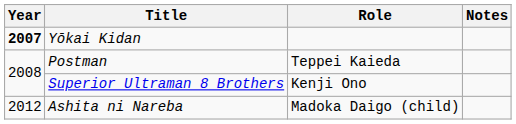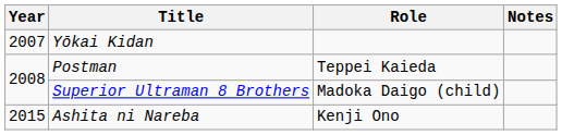Yōkai Kidan | Year: bold -> normal
Superior Ultraman 8 Brothers | Role: Kenji Ono -> Madoka Daigo (child)
Ashita ni Nareba | Year: 2012 -> 2015
Ashita ni Nareba | Role: Madoka Daigo (child) -> Kenji Ono
